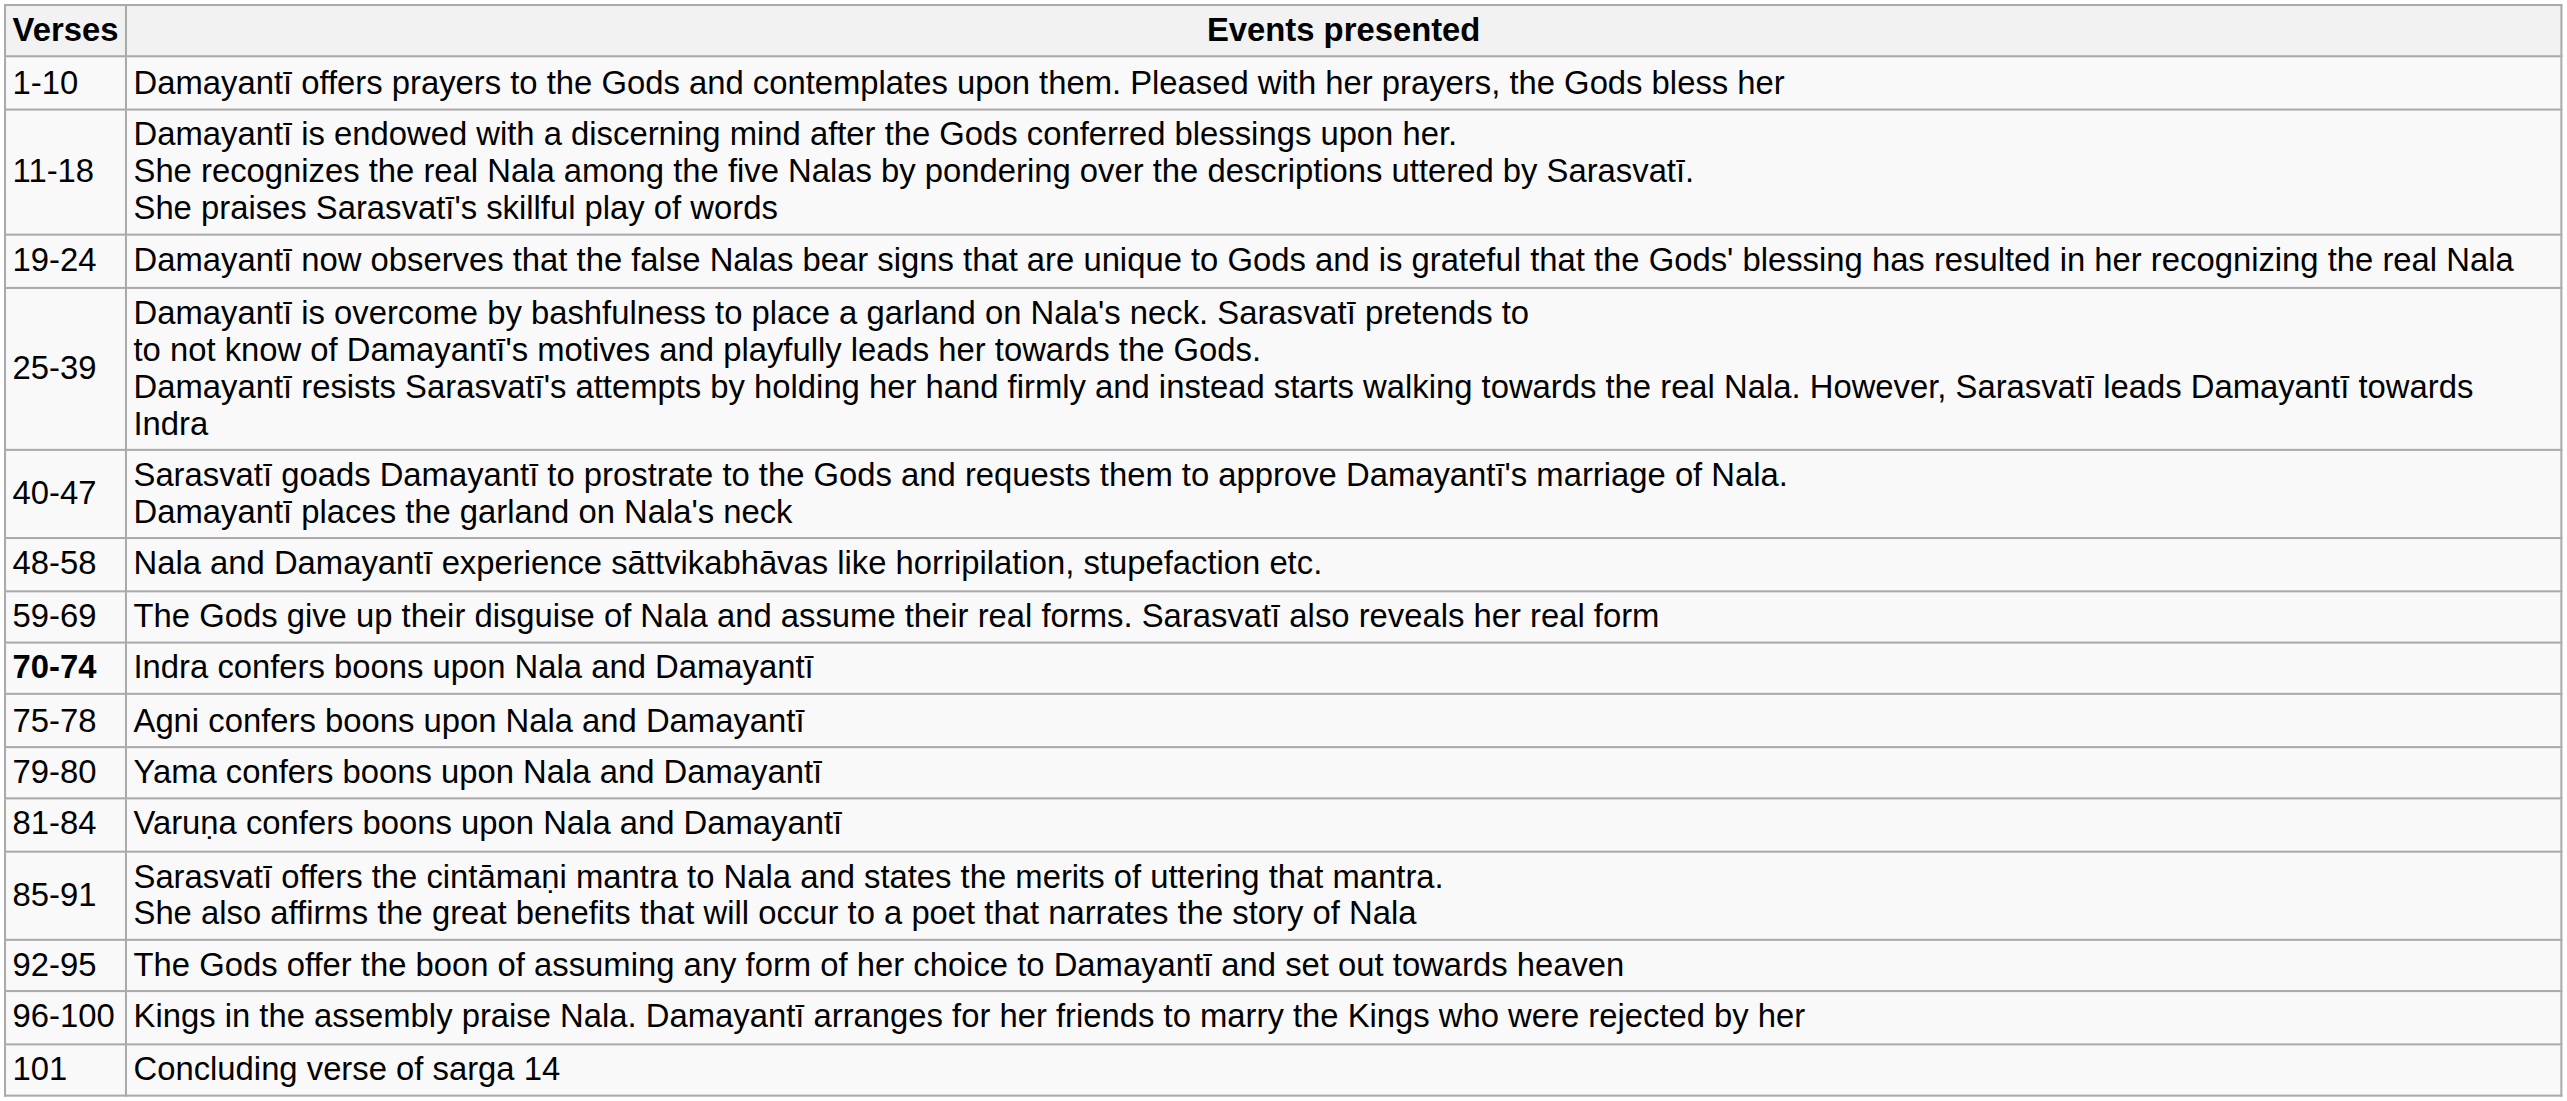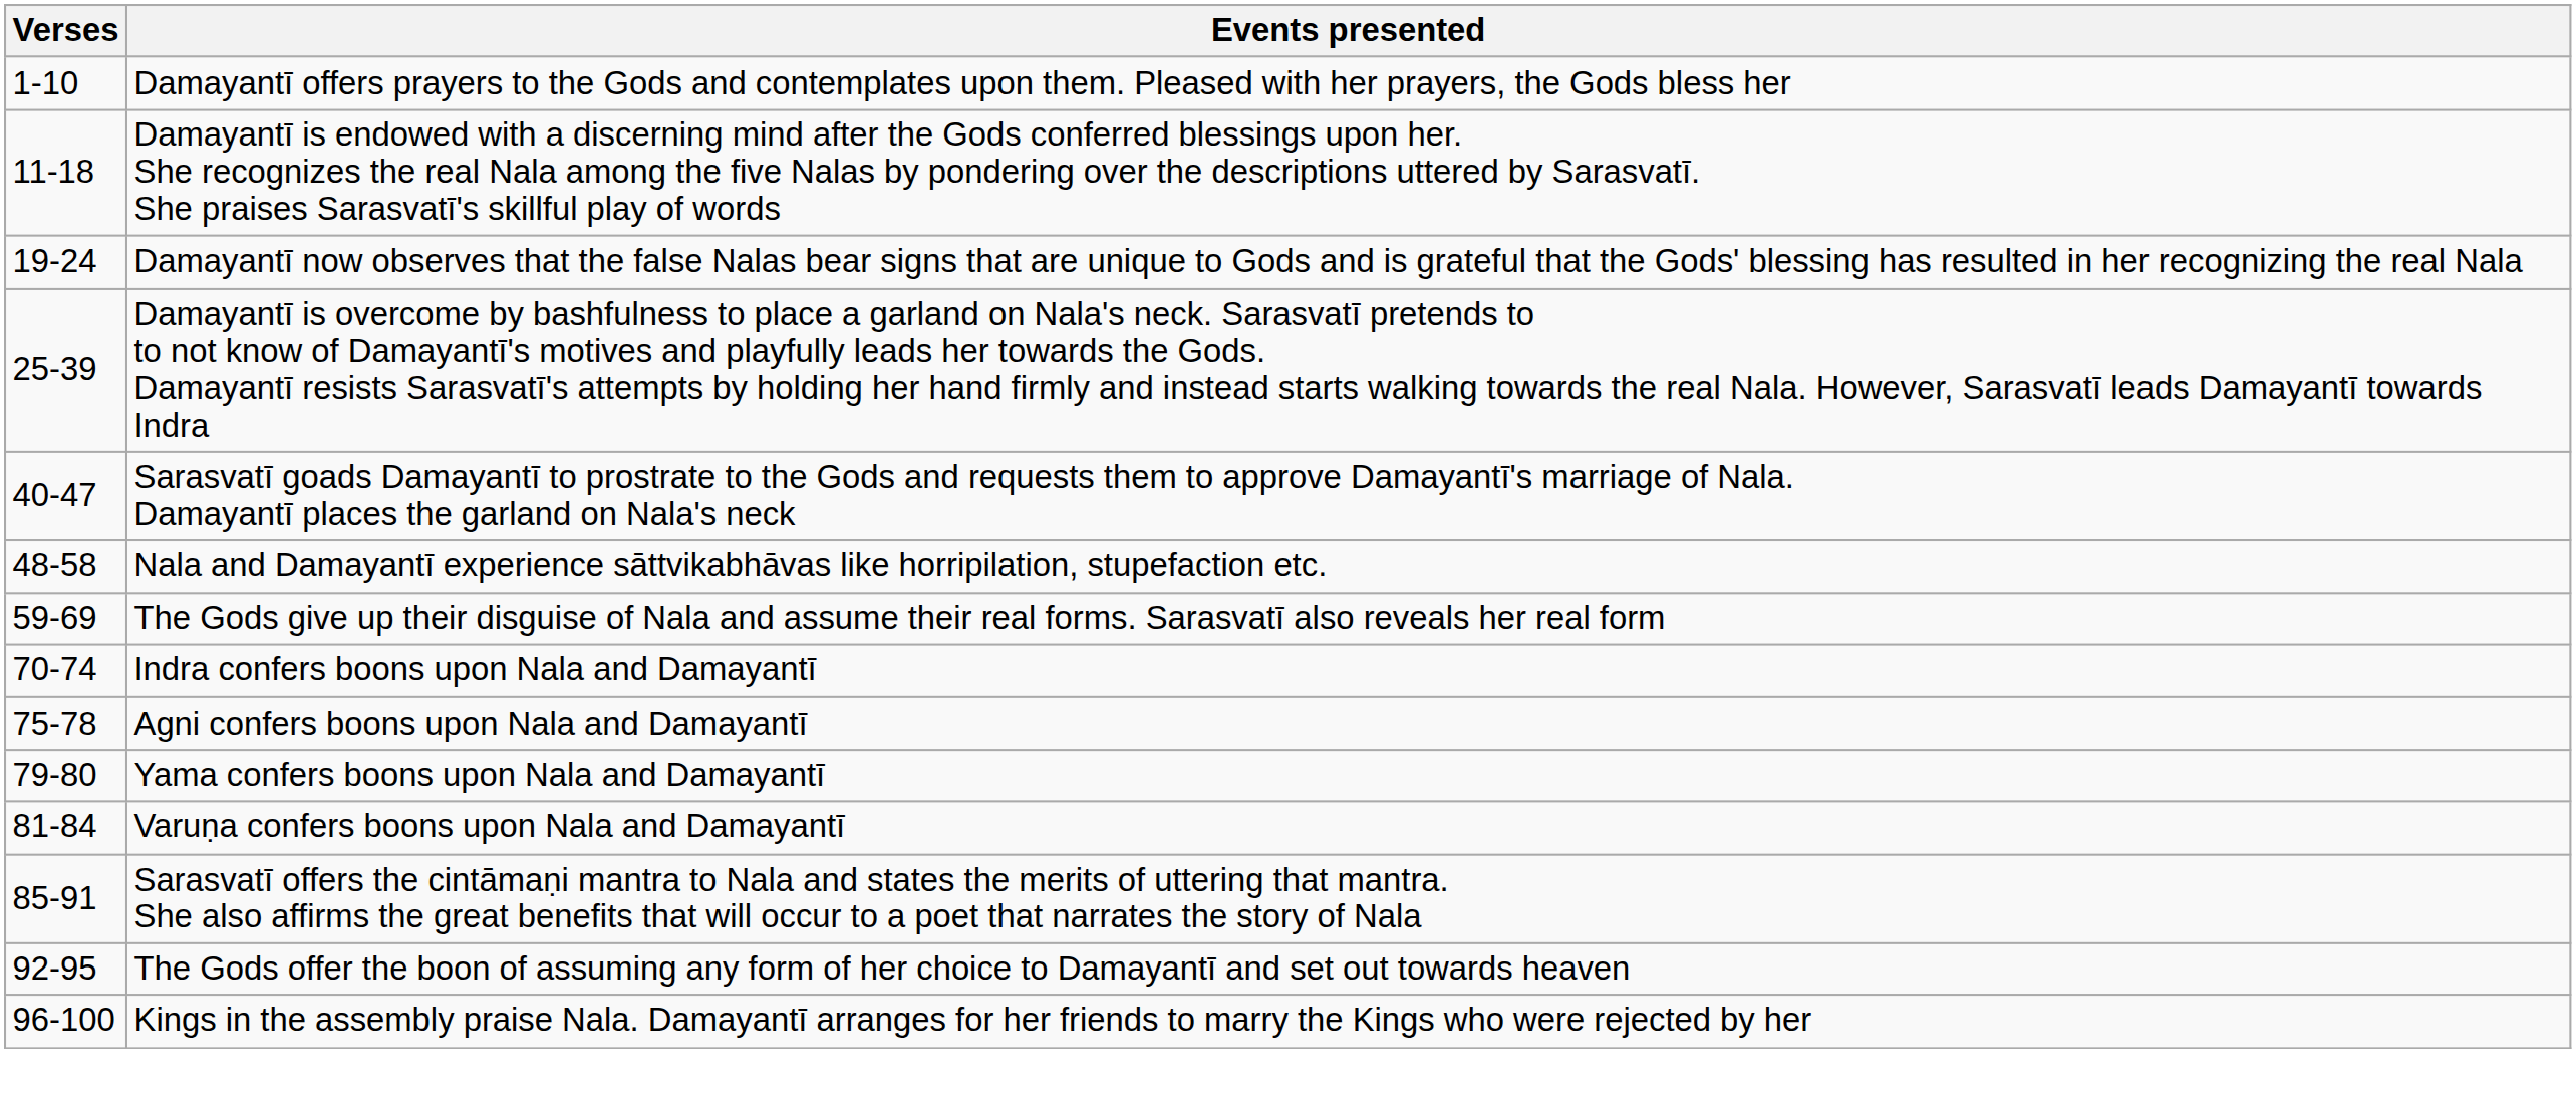Indra confers boons upon Nala and Damayantī | Verses: bold -> normal
- row: 101 | Concluding verse of sarga 14
